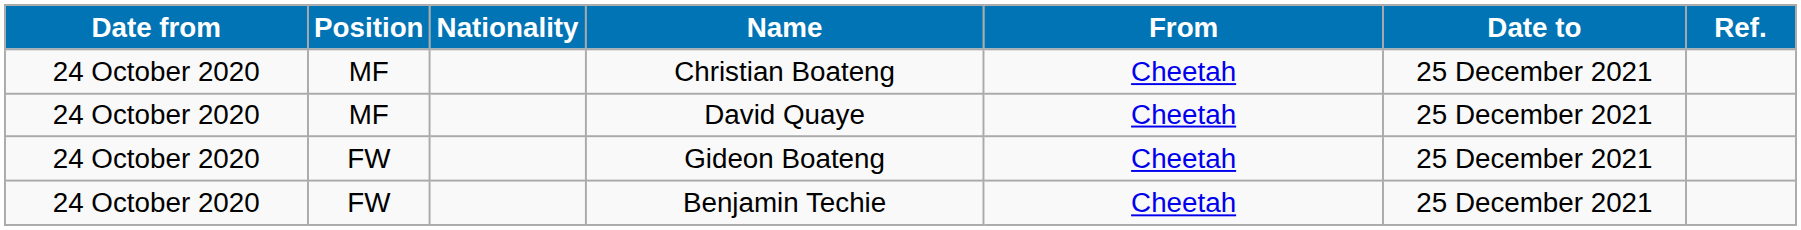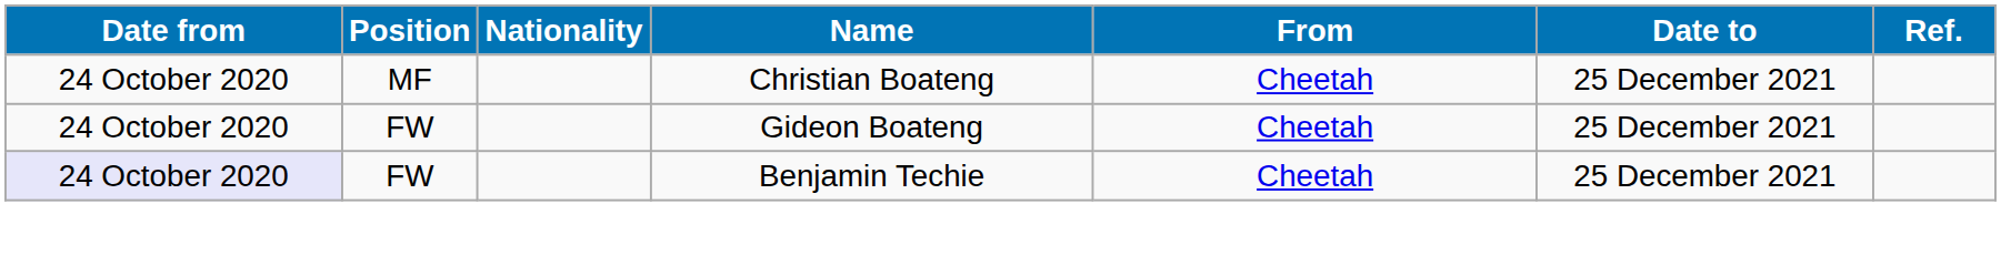- row: 24 October 2020 | MF | David Quaye | Cheetah | 25 December 2021
Benjamin Techie | Date from: no background -> lavender background
